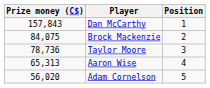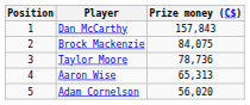columns swapped: Position <-> Prize money (C$)
